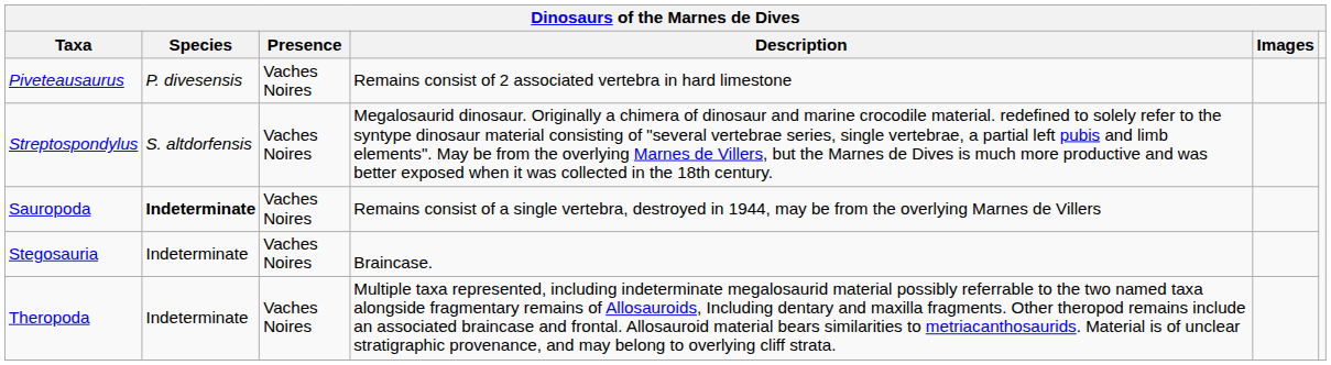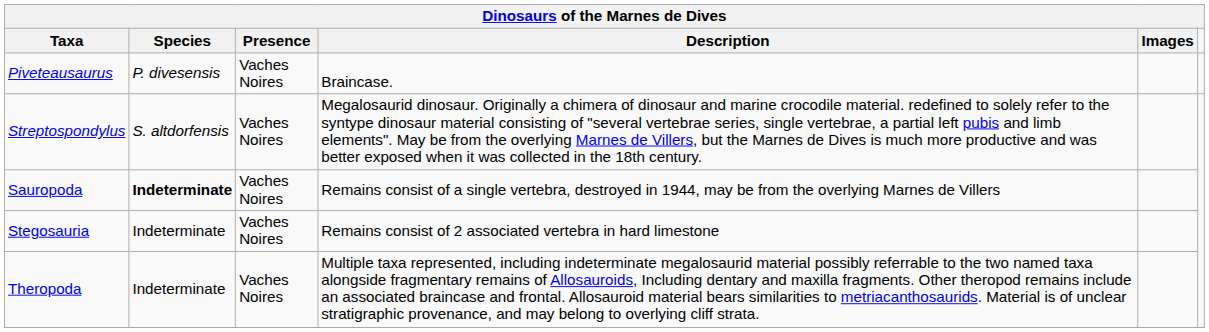Piveteausaurus | Description: Remains consist of 2 associated vertebra in hard limestone -> Braincase.
Stegosauria | Description: Braincase. -> Remains consist of 2 associated vertebra in hard limestone
